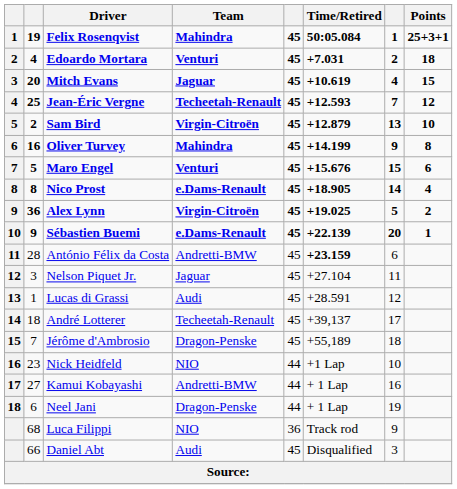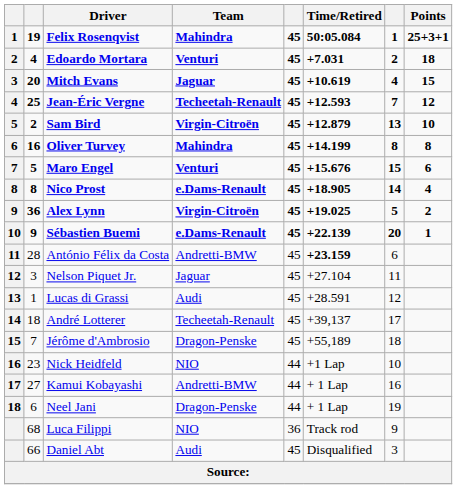Oliver Turvey | column 7: 9 -> 8
